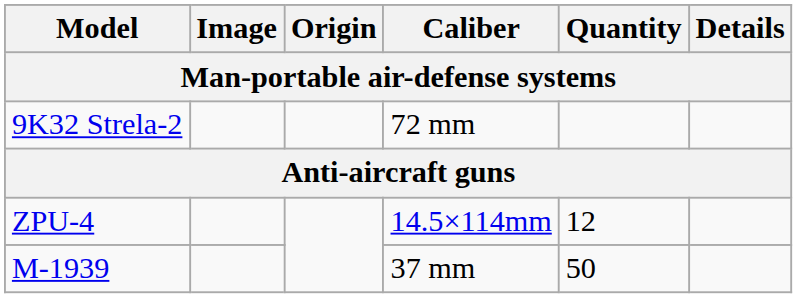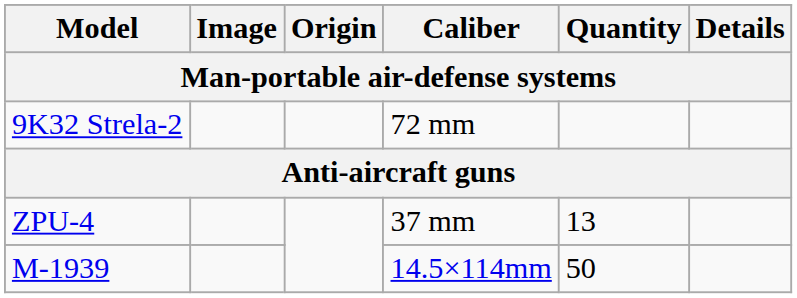ZPU-4 | Caliber: 14.5×114mm -> 37 mm
ZPU-4 | Quantity: 12 -> 13
M-1939 | Caliber: 37 mm -> 14.5×114mm
